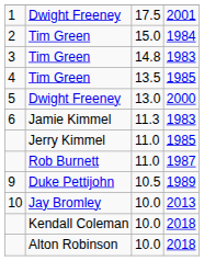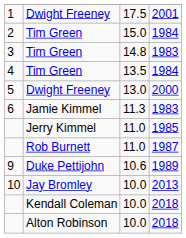4 | column 4: 1985 -> 1984
9 | column 3: 10.5 -> 10.6
